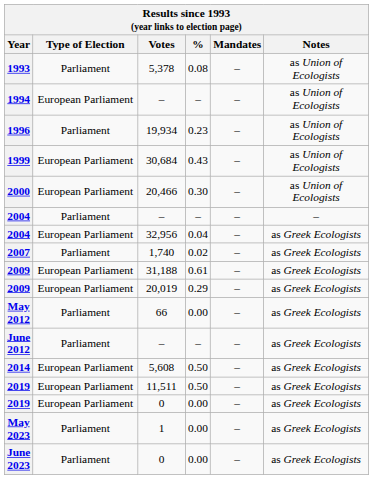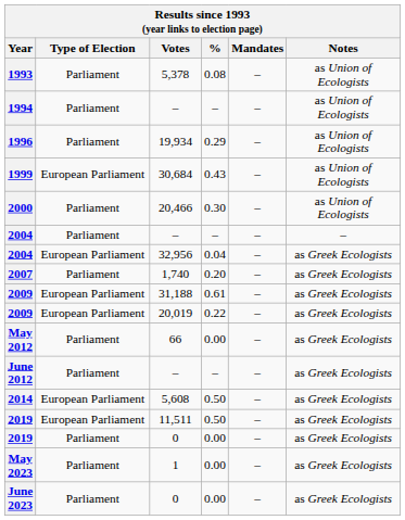1994 | Type of Election: European Parliament -> Parliament
1996 | %: 0.23 -> 0.29
2000 | Type of Election: European Parliament -> Parliament
2007 | %: 0.02 -> 0.20
2009 / 20,019 | %: 0.29 -> 0.22
2019 / 0 | Type of Election: European Parliament -> Parliament
